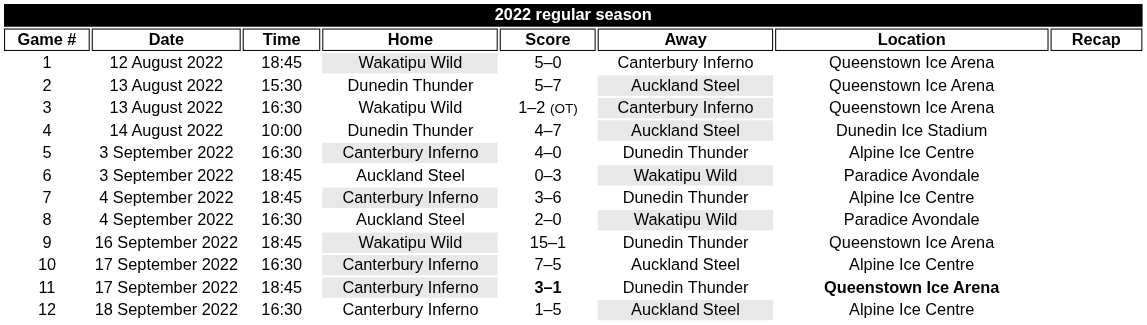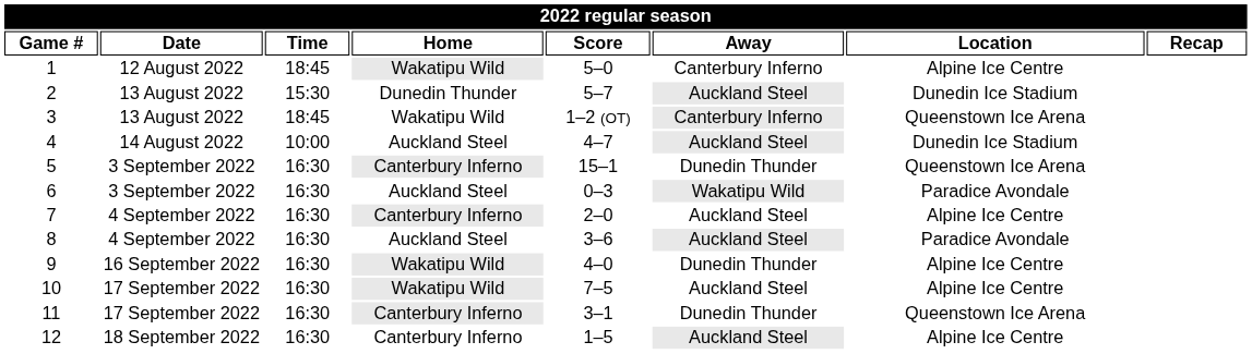1 | Location: Queenstown Ice Arena -> Alpine Ice Centre
2 | Location: Queenstown Ice Arena -> Dunedin Ice Stadium
3 | Time: 16:30 -> 18:45
4 | Home: Dunedin Thunder -> Auckland Steel
5 | Score: 4–0 -> 15–1
5 | Location: Alpine Ice Centre -> Queenstown Ice Arena
6 | Time: 18:45 -> 16:30
7 | Time: 18:45 -> 16:30
7 | Score: 3–6 -> 2–0
7 | Away: Dunedin Thunder -> Auckland Steel
8 | Score: 2–0 -> 3–6
8 | Away: Wakatipu Wild -> Auckland Steel
9 | Time: 18:45 -> 16:30
9 | Score: 15–1 -> 4–0
9 | Location: Queenstown Ice Arena -> Alpine Ice Centre
10 | Home: Canterbury Inferno -> Wakatipu Wild
11 | Time: 18:45 -> 16:30
11 | Score: bold -> normal
11 | Location: bold -> normal
